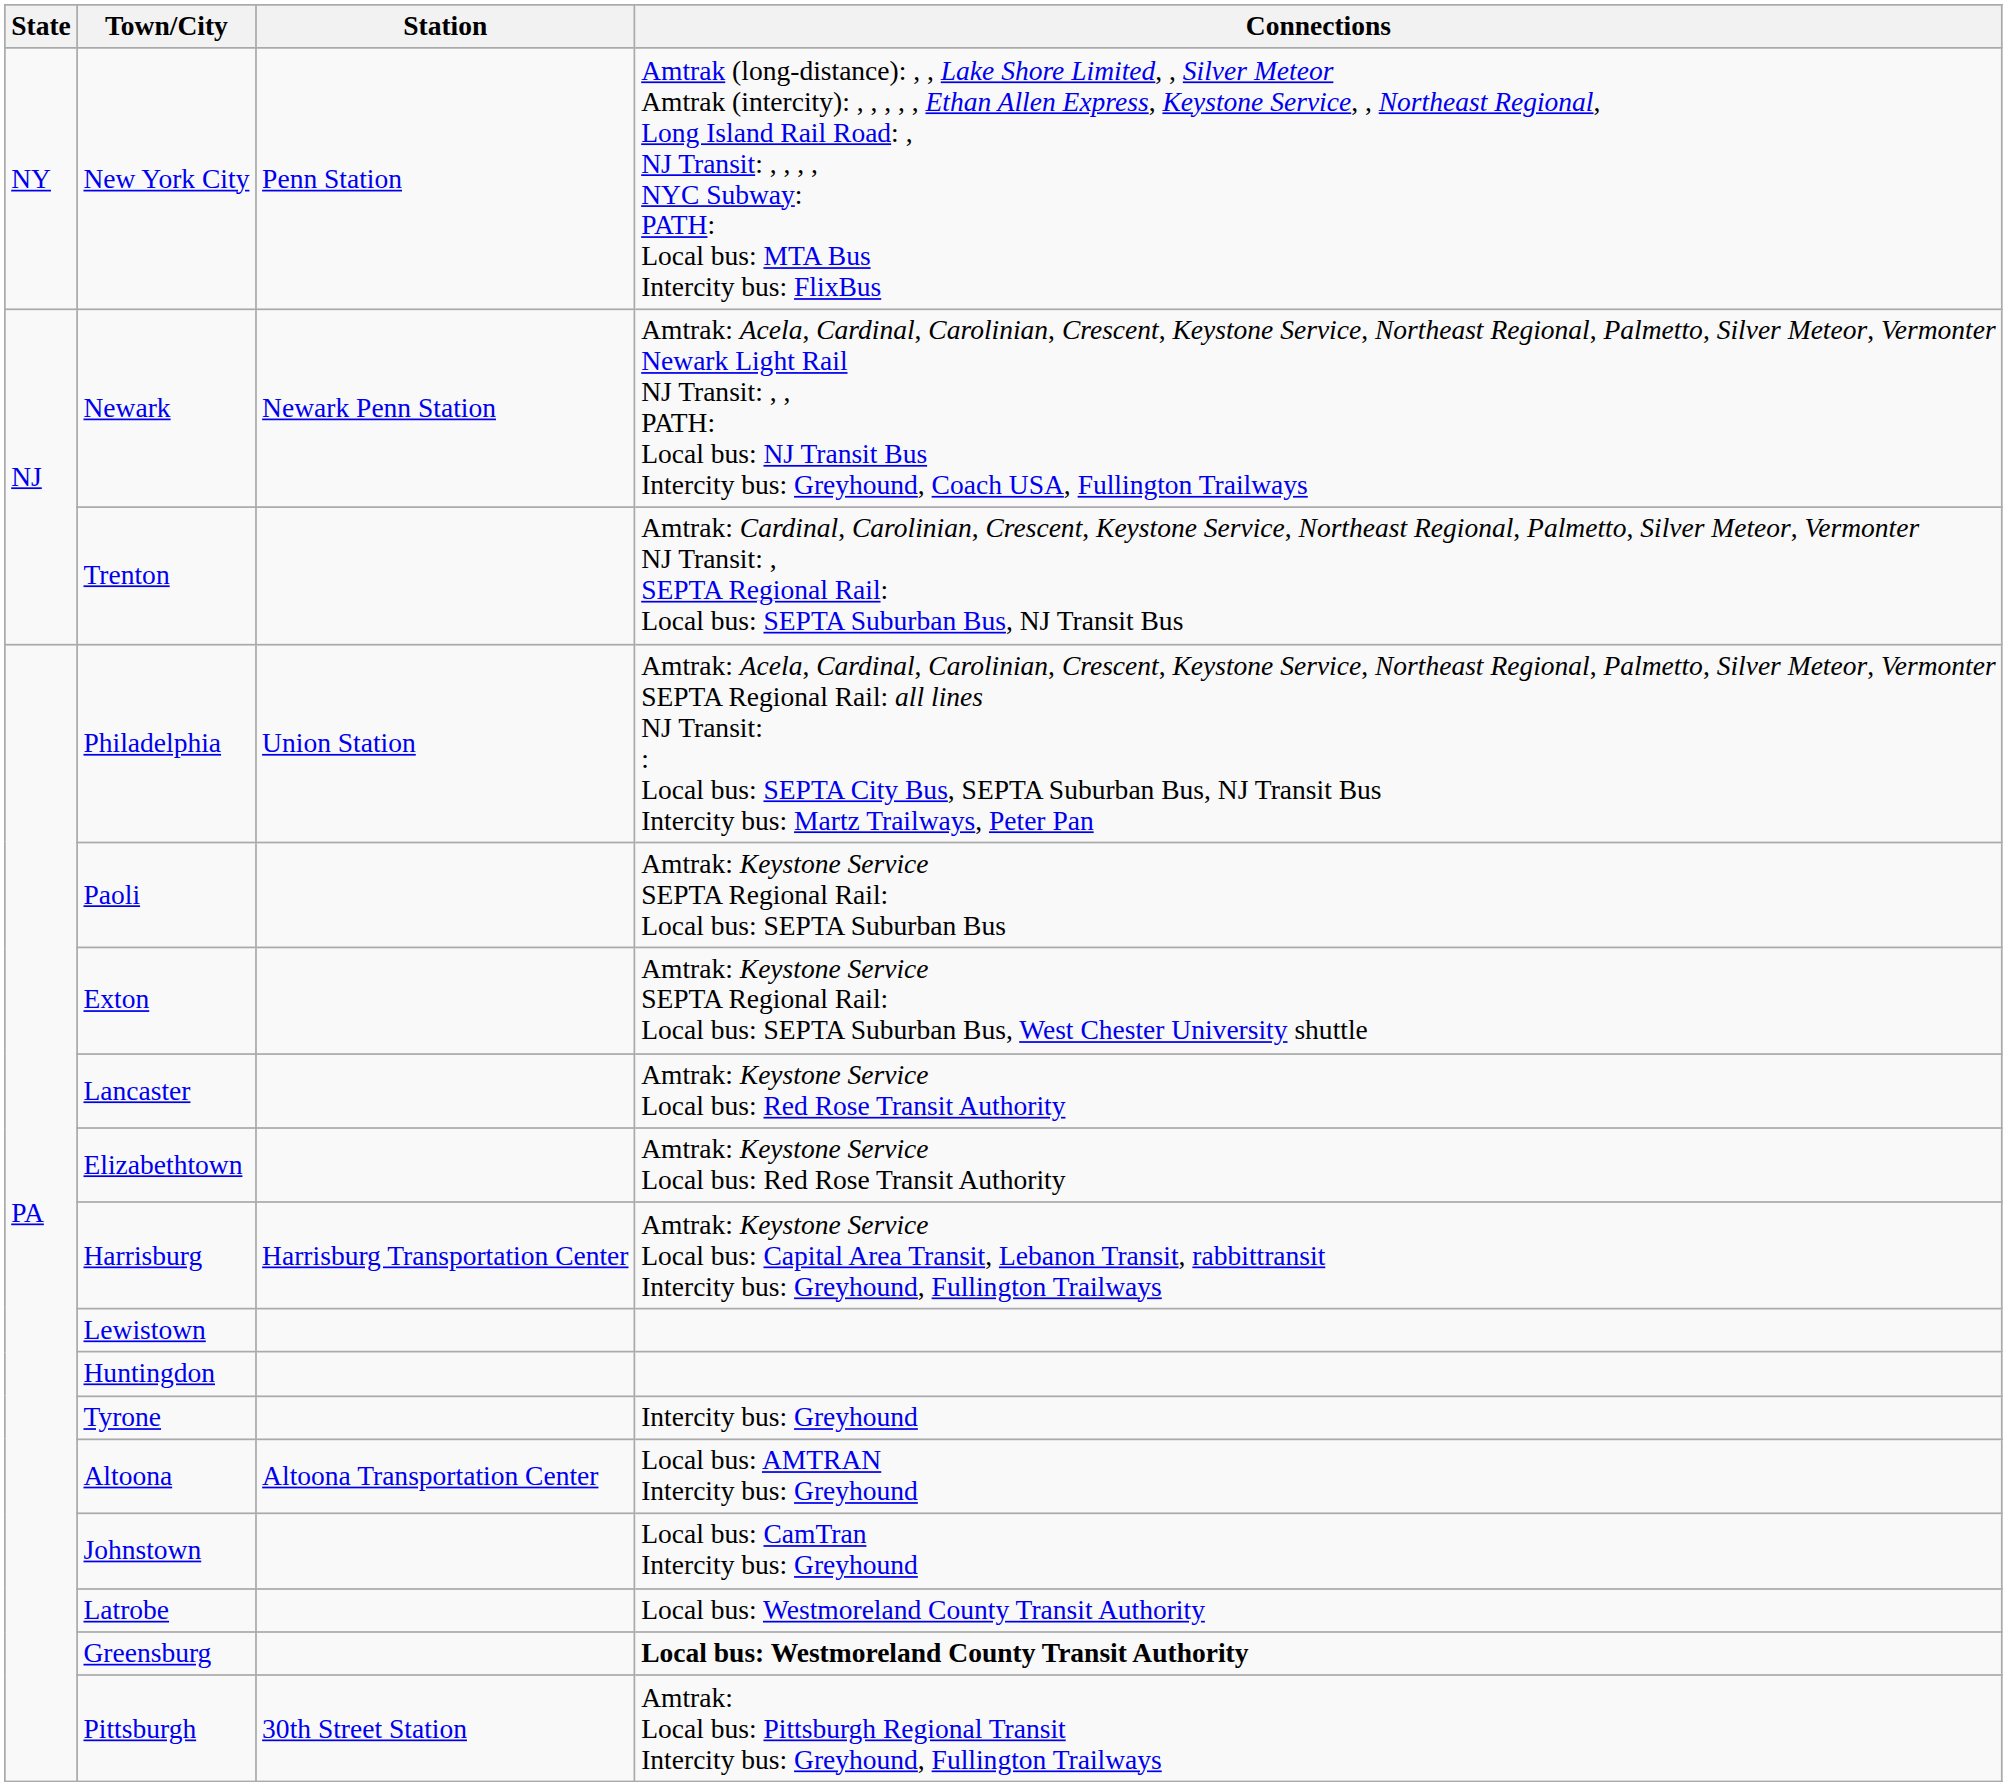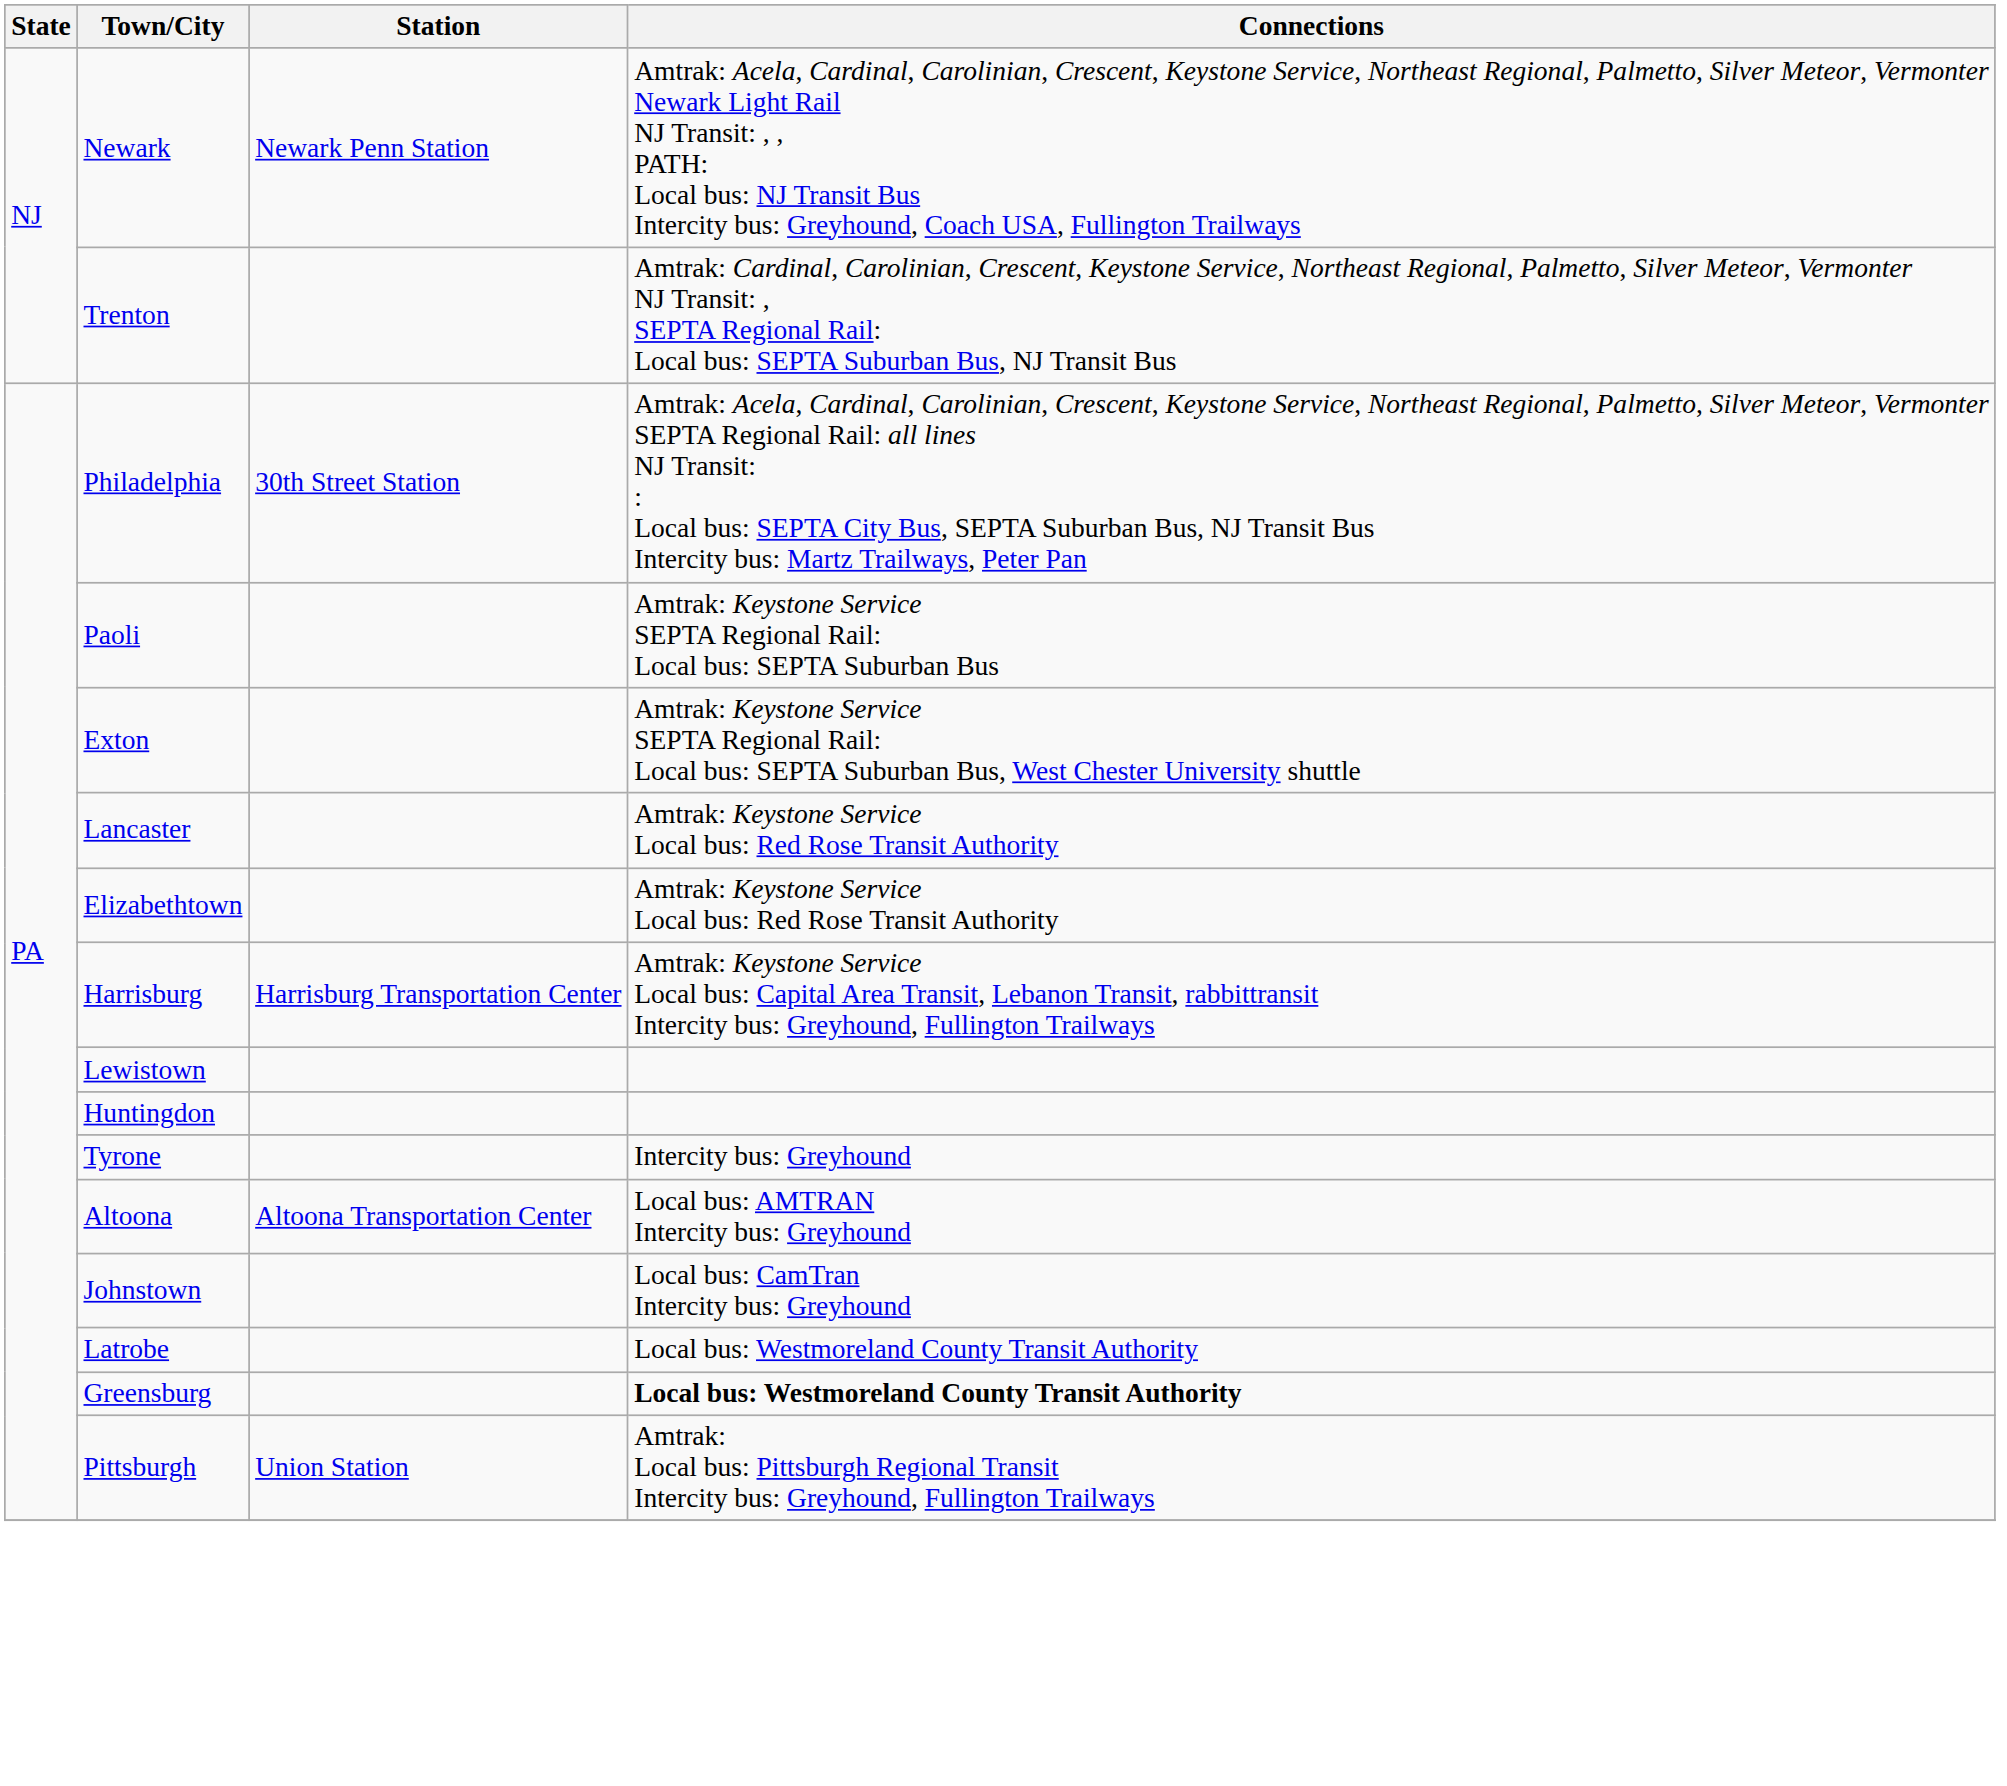- row: NY | New York City | Penn Station | Amtrak (long-distance): , , Lake Shore Limited, , Silver Meteor Amtrak (intercity): , , , , , Ethan Allen Express, Keystone Service, , Northeast Regional, Long Island Rail Road: , NJ Transit: , , , , NYC Subway: PATH: Local bus: MTA Bus Intercity bus: FlixBus
Philadelphia | Station: Union Station -> 30th Street Station
Pittsburgh | Station: 30th Street Station -> Union Station
